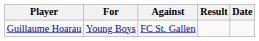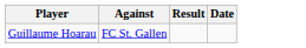- column: For | Young Boys
